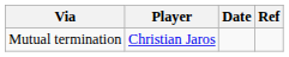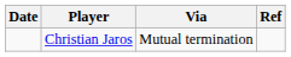columns swapped: Date <-> Via
